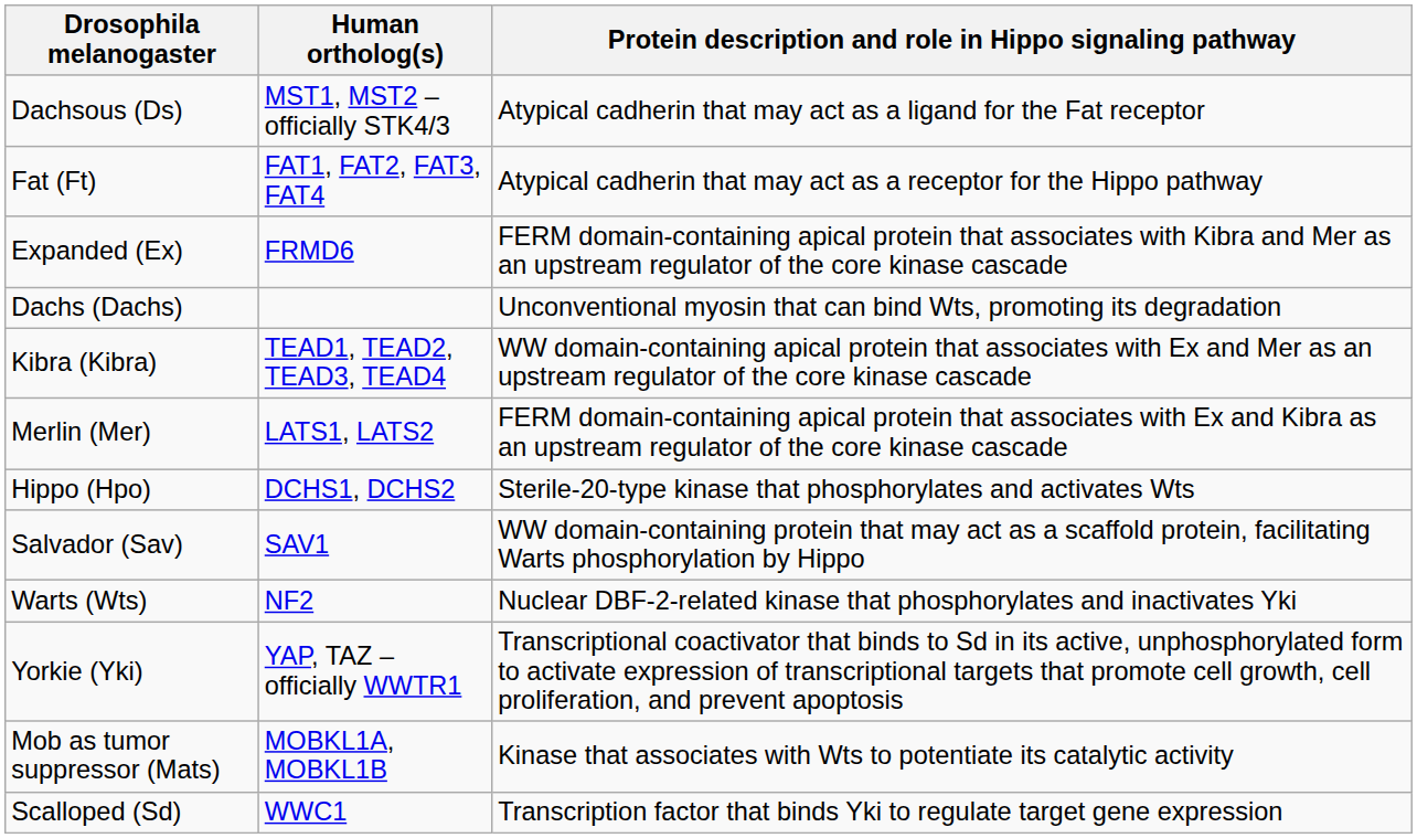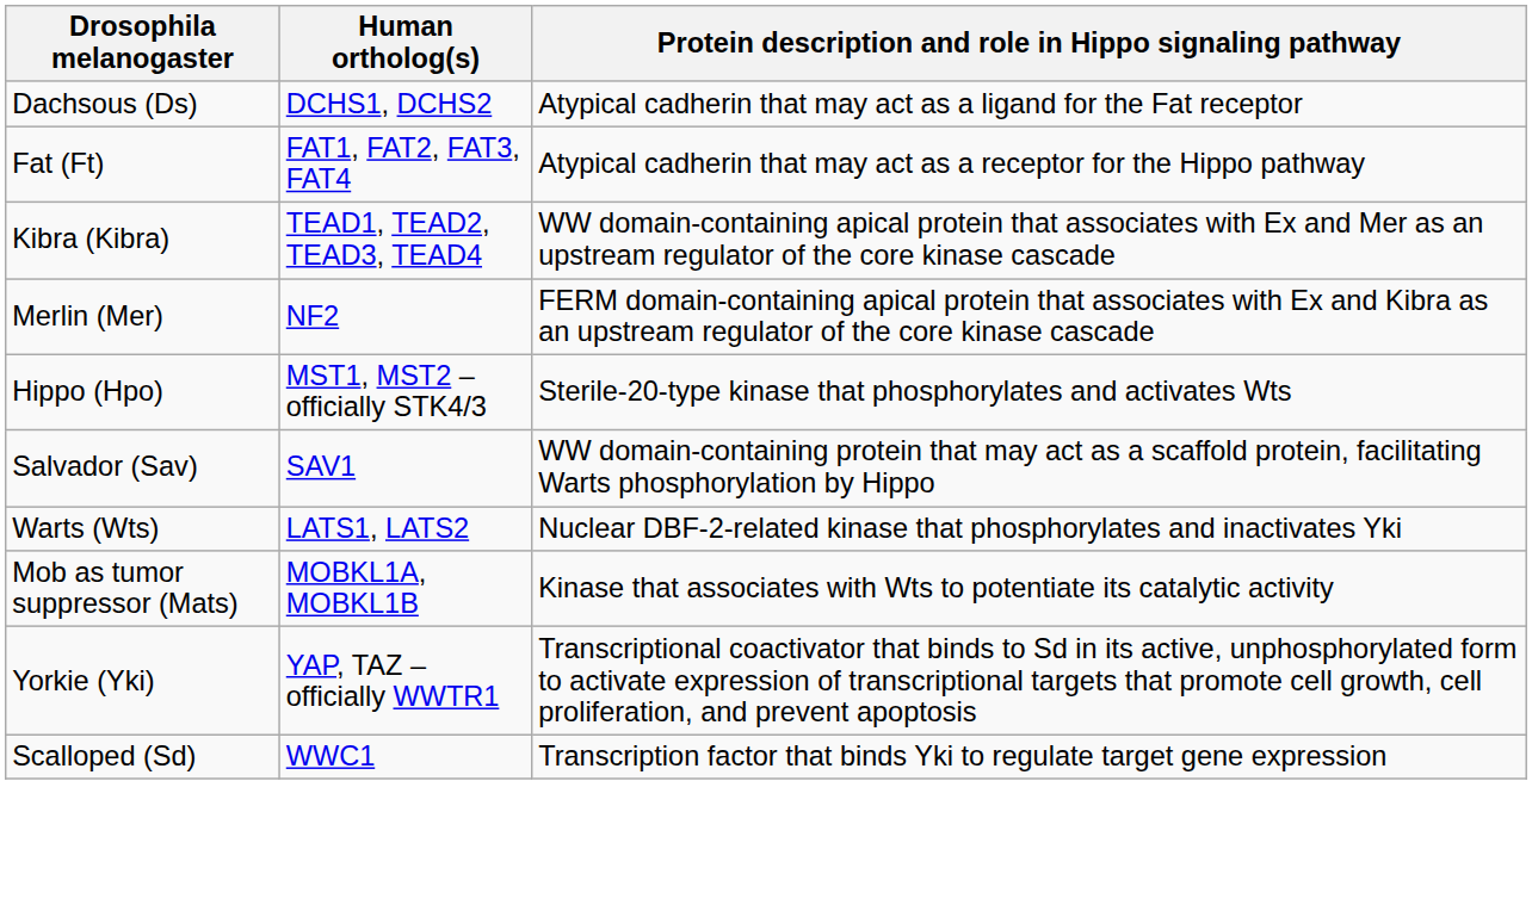Dachsous (Ds) | Human ortholog(s): MST1, MST2 – officially STK4/3 -> DCHS1, DCHS2
- row: Expanded (Ex) | FRMD6 | FERM domain-containing apical protein that associates with Kibra and Mer as an upstream regulator of the core kinase cascade
- row: Dachs (Dachs) | Unconventional myosin that can bind Wts, promoting its degradation
Merlin (Mer) | Human ortholog(s): LATS1, LATS2 -> NF2
Hippo (Hpo) | Human ortholog(s): DCHS1, DCHS2 -> MST1, MST2 – officially STK4/3
Warts (Wts) | Human ortholog(s): NF2 -> LATS1, LATS2
rows swapped: Mob as tumor suppressor (Mats) <-> Yorkie (Yki)
